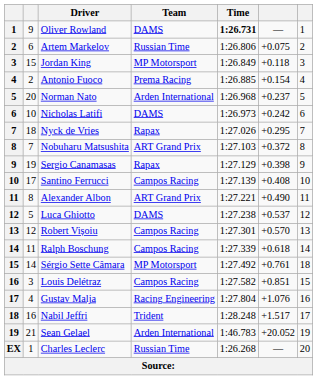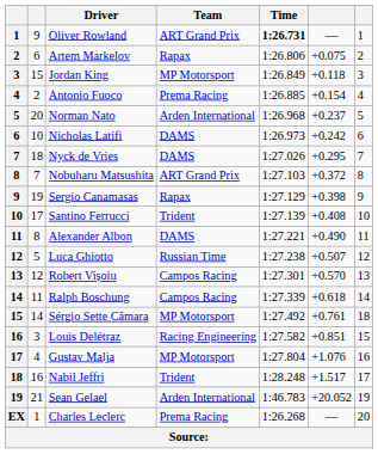Oliver Rowland | Team: DAMS -> ART Grand Prix
Artem Markelov | Team: Russian Time -> Rapax
Nyck de Vries | Team: Rapax -> DAMS
Santino Ferrucci | Team: Campos Racing -> Trident
Alexander Albon | Team: ART Grand Prix -> DAMS
Luca Ghiotto | Team: DAMS -> Russian Time
Luca Ghiotto | column 6: +0.537 -> +0.507
Louis Delétraz | Team: Campos Racing -> Racing Engineering
Gustav Malja | Team: Racing Engineering -> MP Motorsport
Charles Leclerc | Team: Russian Time -> Prema Racing
